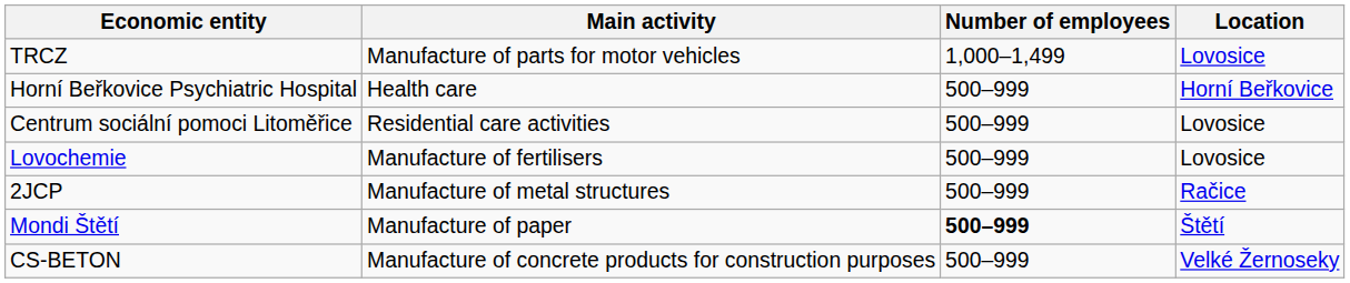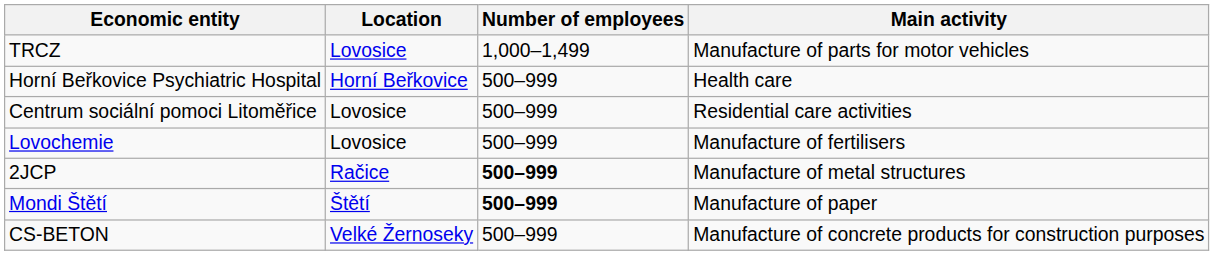columns swapped: Location <-> Main activity
2JCP | Number of employees: normal -> bold
